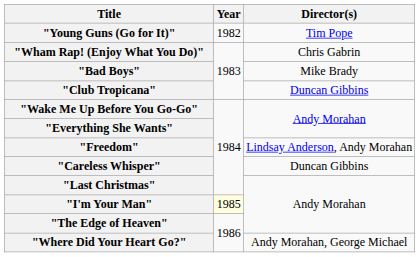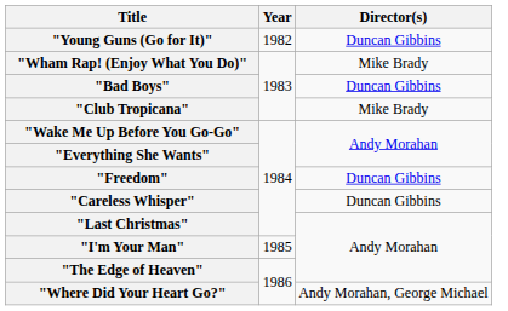"Young Guns (Go for It)" | Director(s): Tim Pope -> Duncan Gibbins
"Wham Rap! (Enjoy What You Do)" | Director(s): Chris Gabrin -> Mike Brady
"Bad Boys" | Director(s): Mike Brady -> Duncan Gibbins
"Club Tropicana" | Director(s): Duncan Gibbins -> Mike Brady
"Freedom" | Director(s): Lindsay Anderson, Andy Morahan -> Duncan Gibbins
"I'm Your Man" | Year: lightyellow background -> no background
